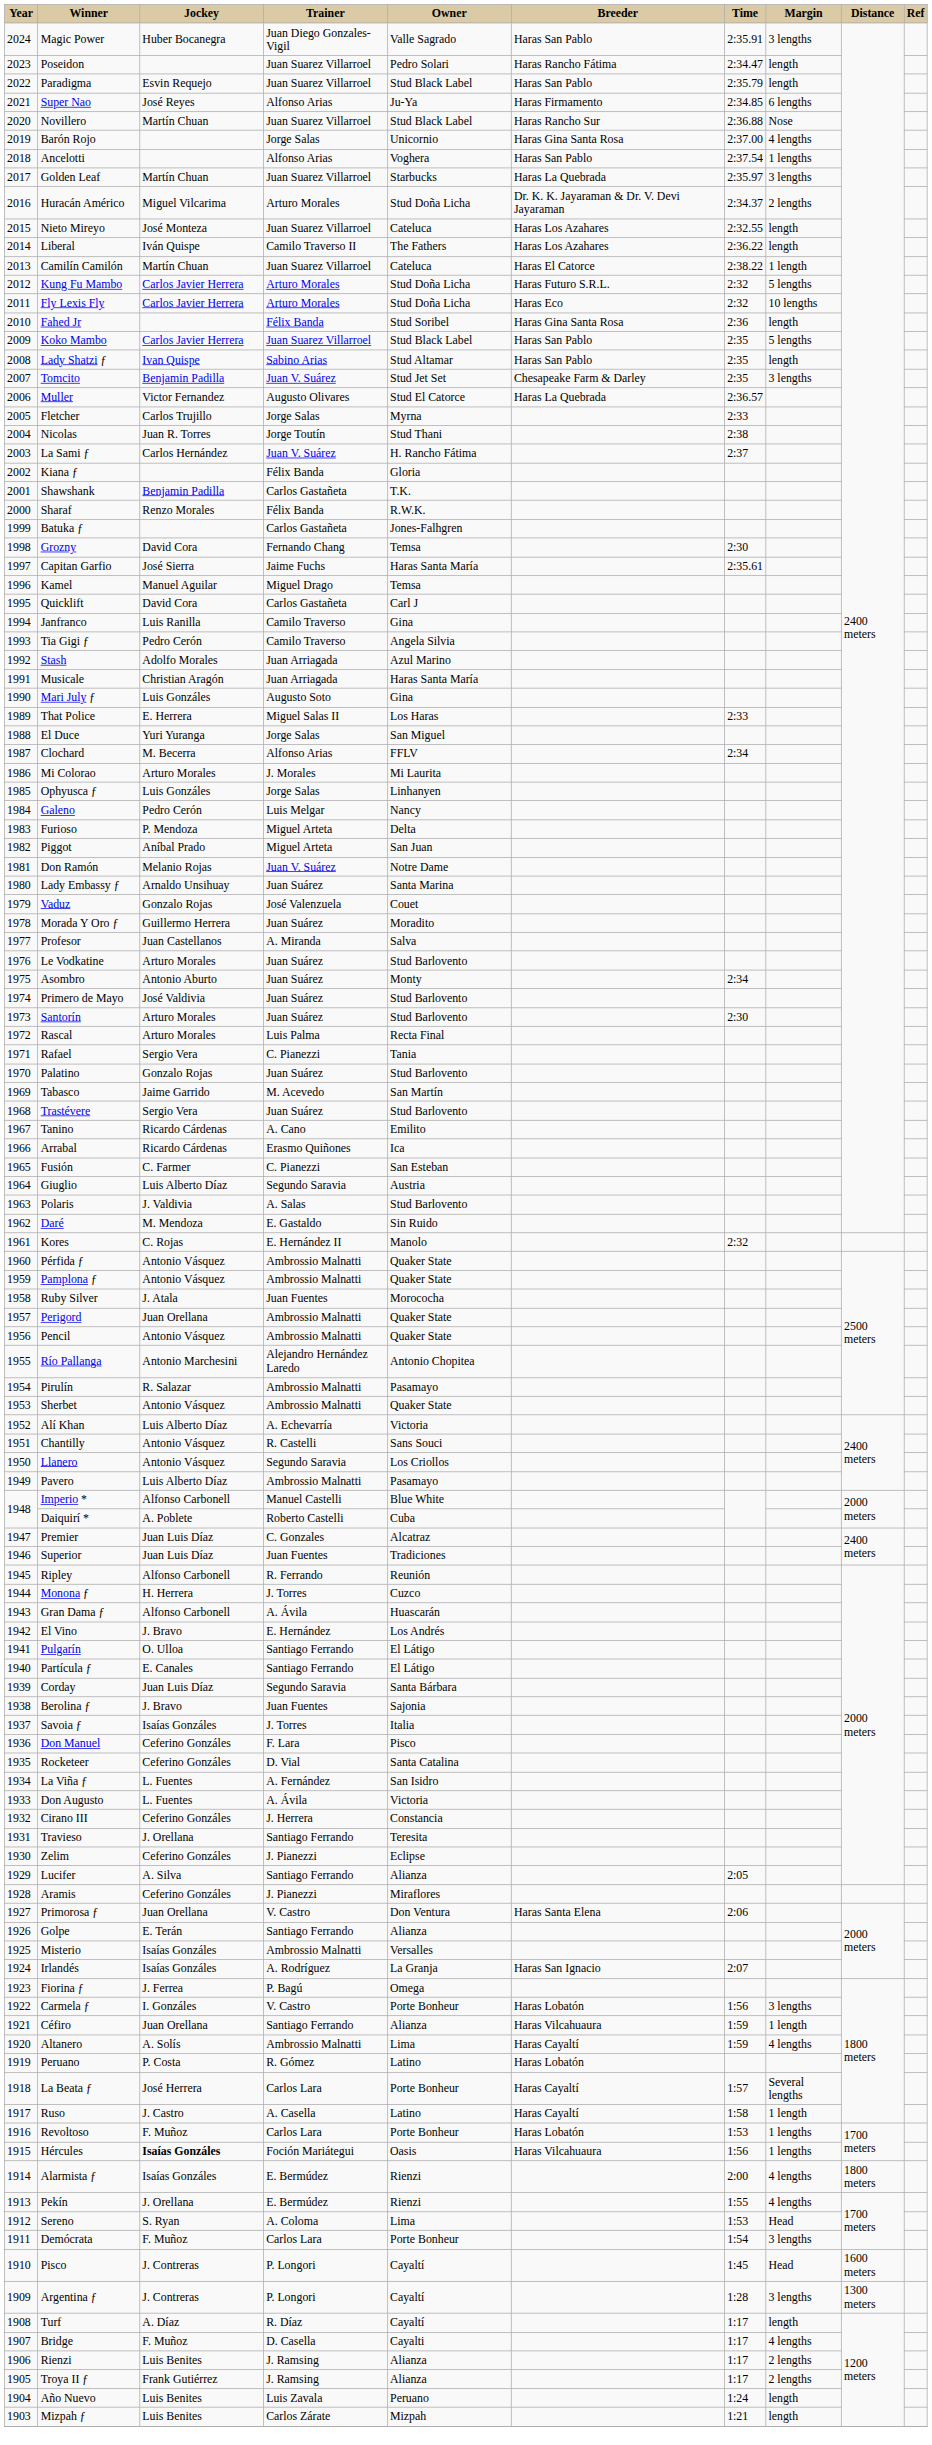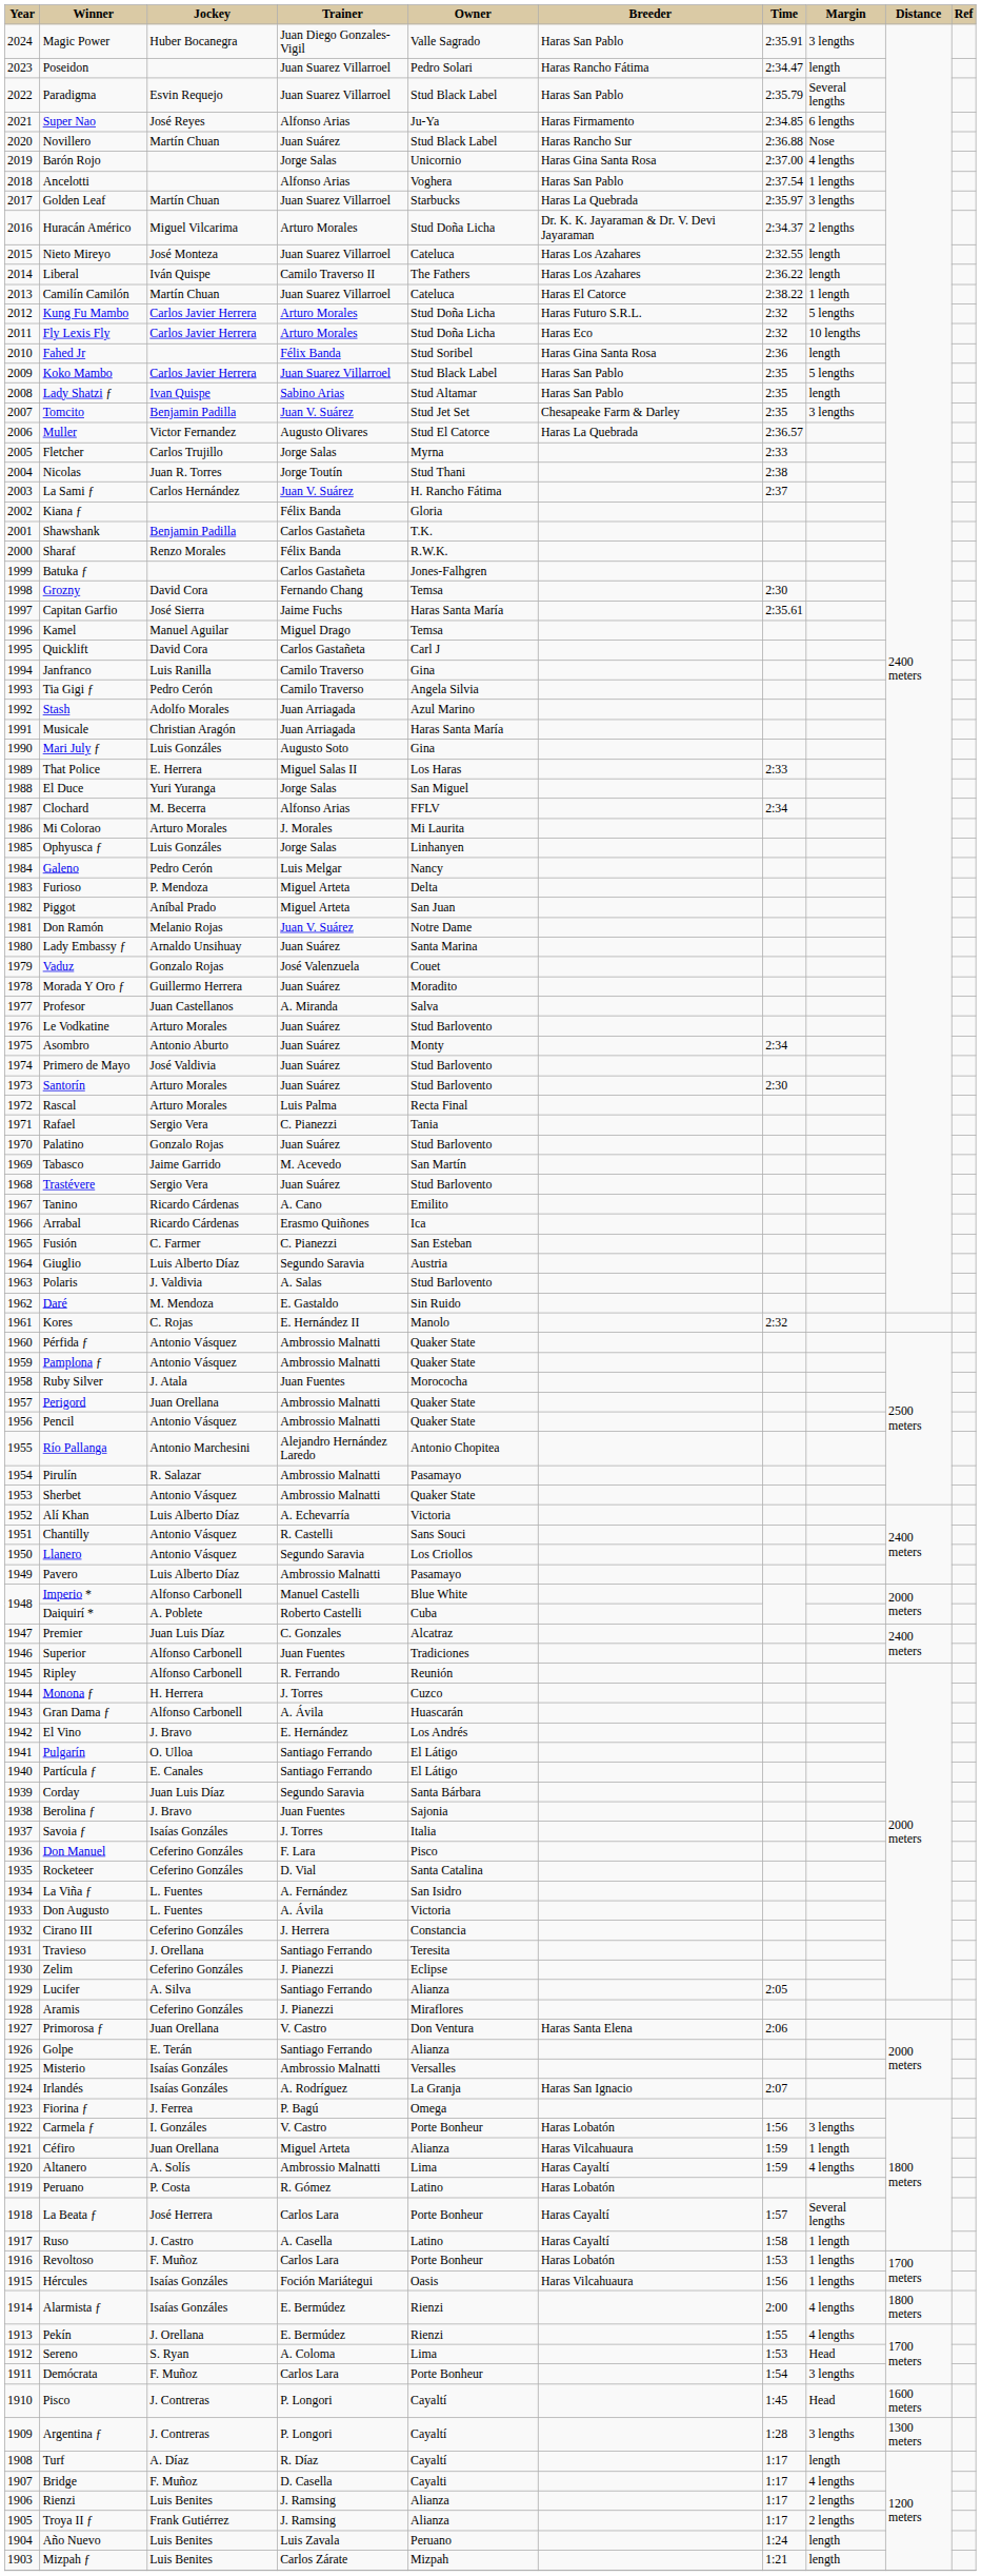Paradigma | Margin: length -> Several lengths
Novillero | Trainer: Juan Suarez Villarroel -> Juan Suárez
Superior | Jockey: Juan Luis Díaz -> Alfonso Carbonell
Céfiro | Trainer: Santiago Ferrando -> Miguel Arteta
Hércules | Jockey: bold -> normal
